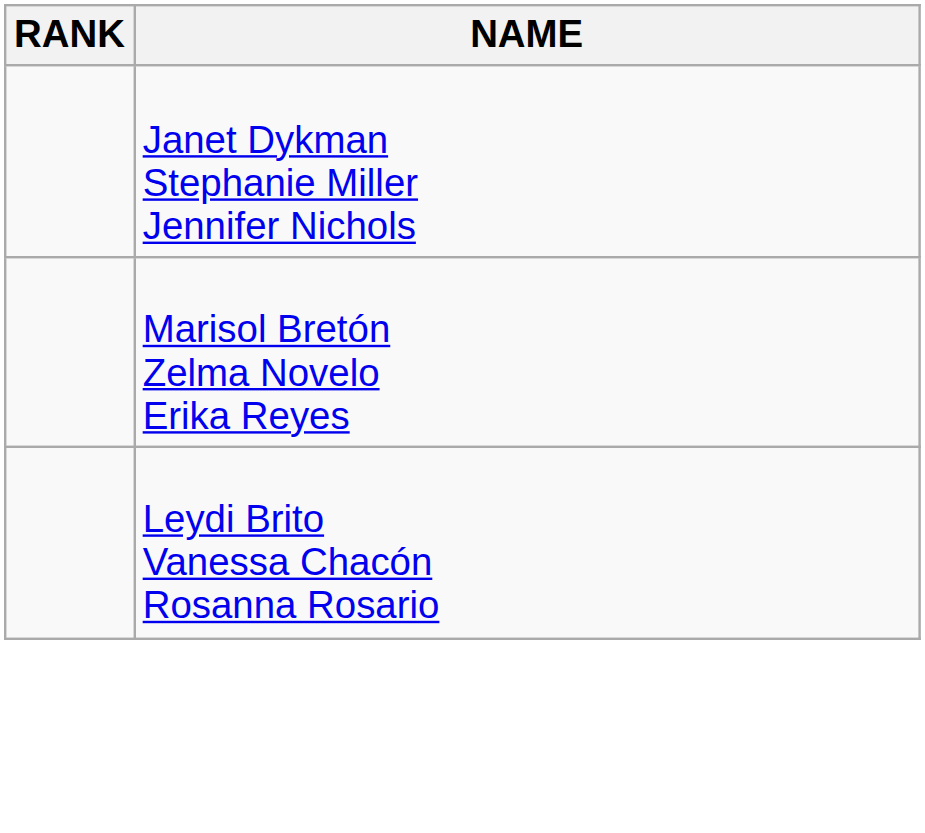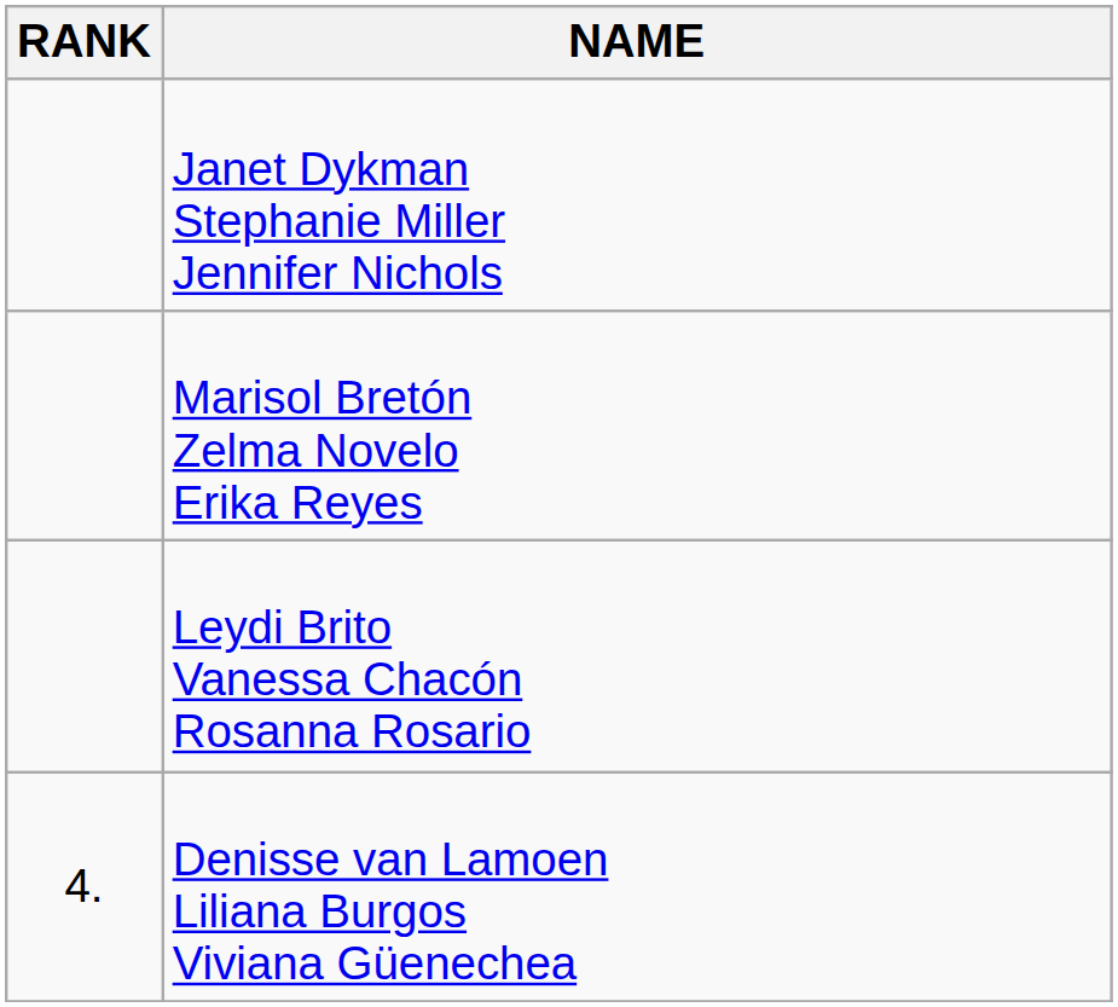+ row: 4. | Denisse van Lamoen Liliana Burgos Viviana Güenechea
